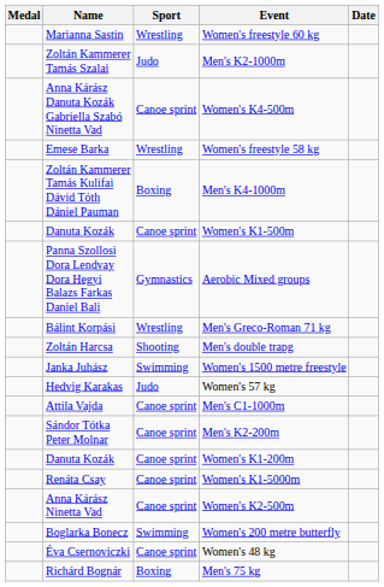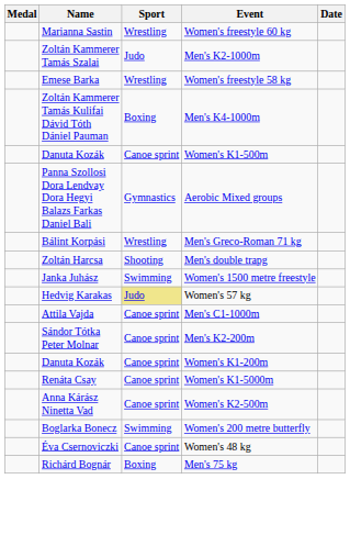- row: Anna Kárász Danuta Kozák Gabriella Szabó Ninetta Vad | Canoe sprint | Women's K4-500m
Women's 57 kg | Sport: no background -> khaki background
